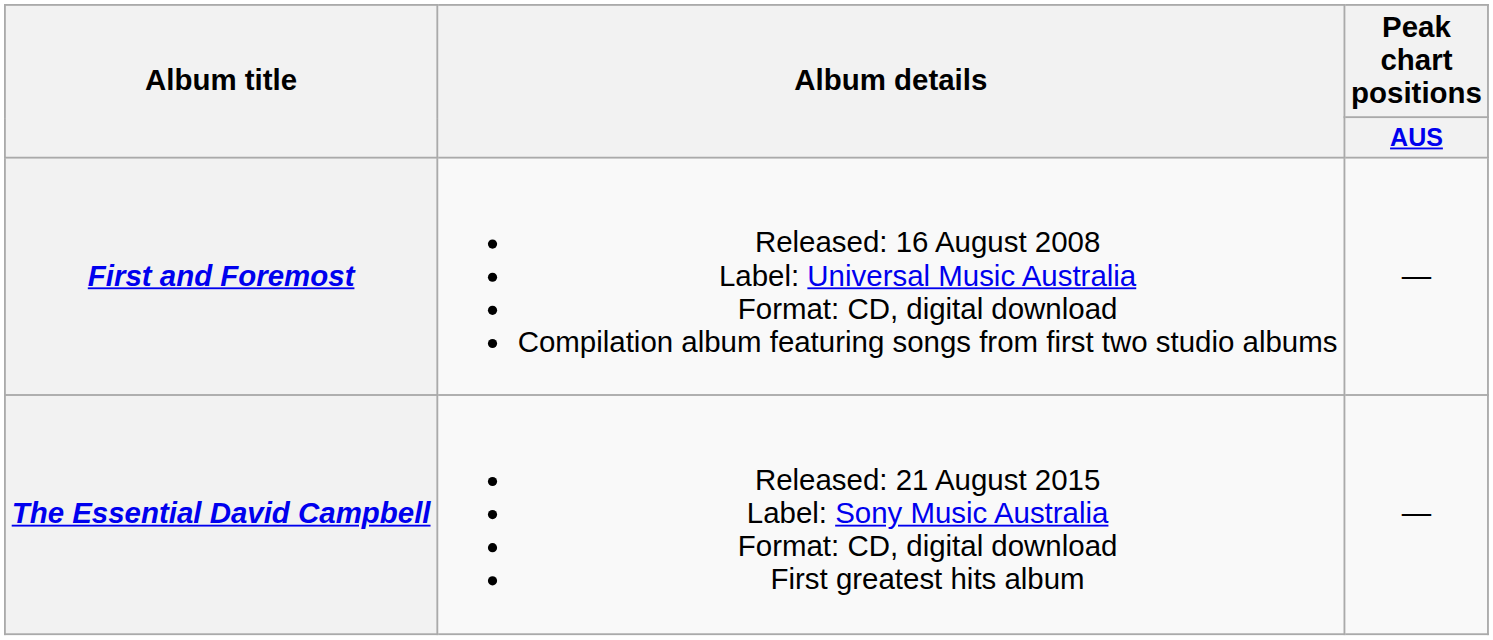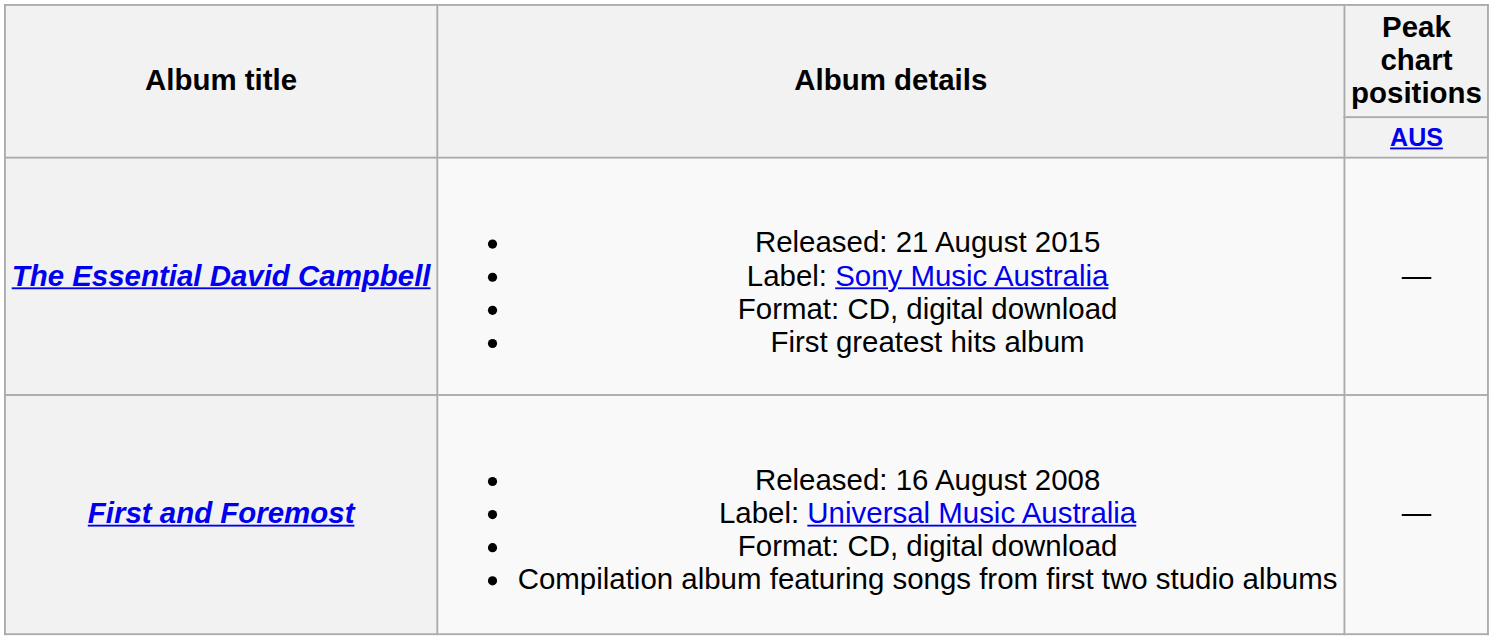rows swapped: First and Foremost <-> The Essential David Campbell
